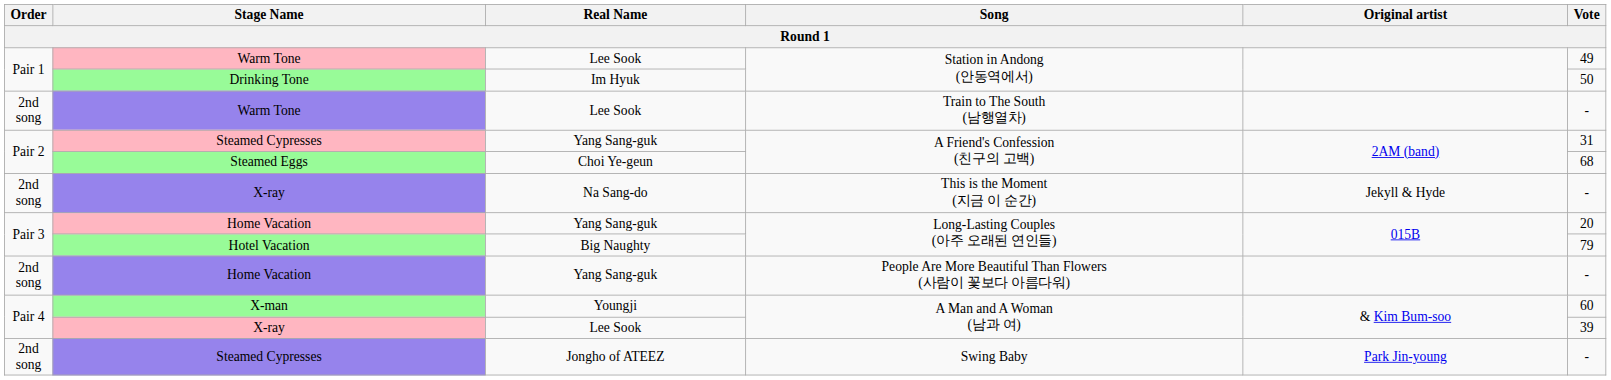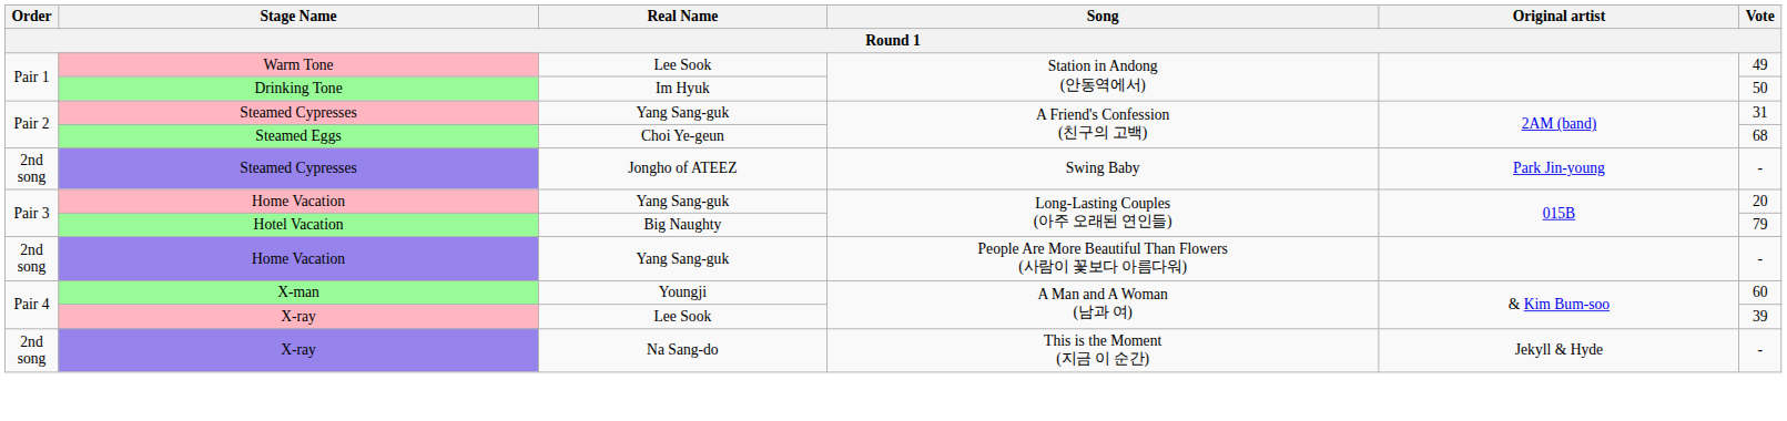- row: 2nd song | Warm Tone | Lee Sook | Train to The South (남행열차) | -
rows swapped: Steamed Cypresses / Swing Baby <-> X-ray / This is the Moment (지금 이 순간)
